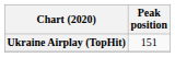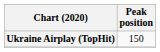Ukraine Airplay (TopHit) | Peak position: 151 -> 150
